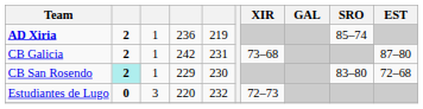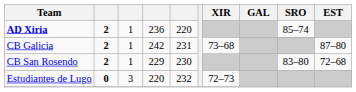AD Xiria | column 5: 219 -> 220
CB San Rosendo | column 2: paleturquoise background -> no background
